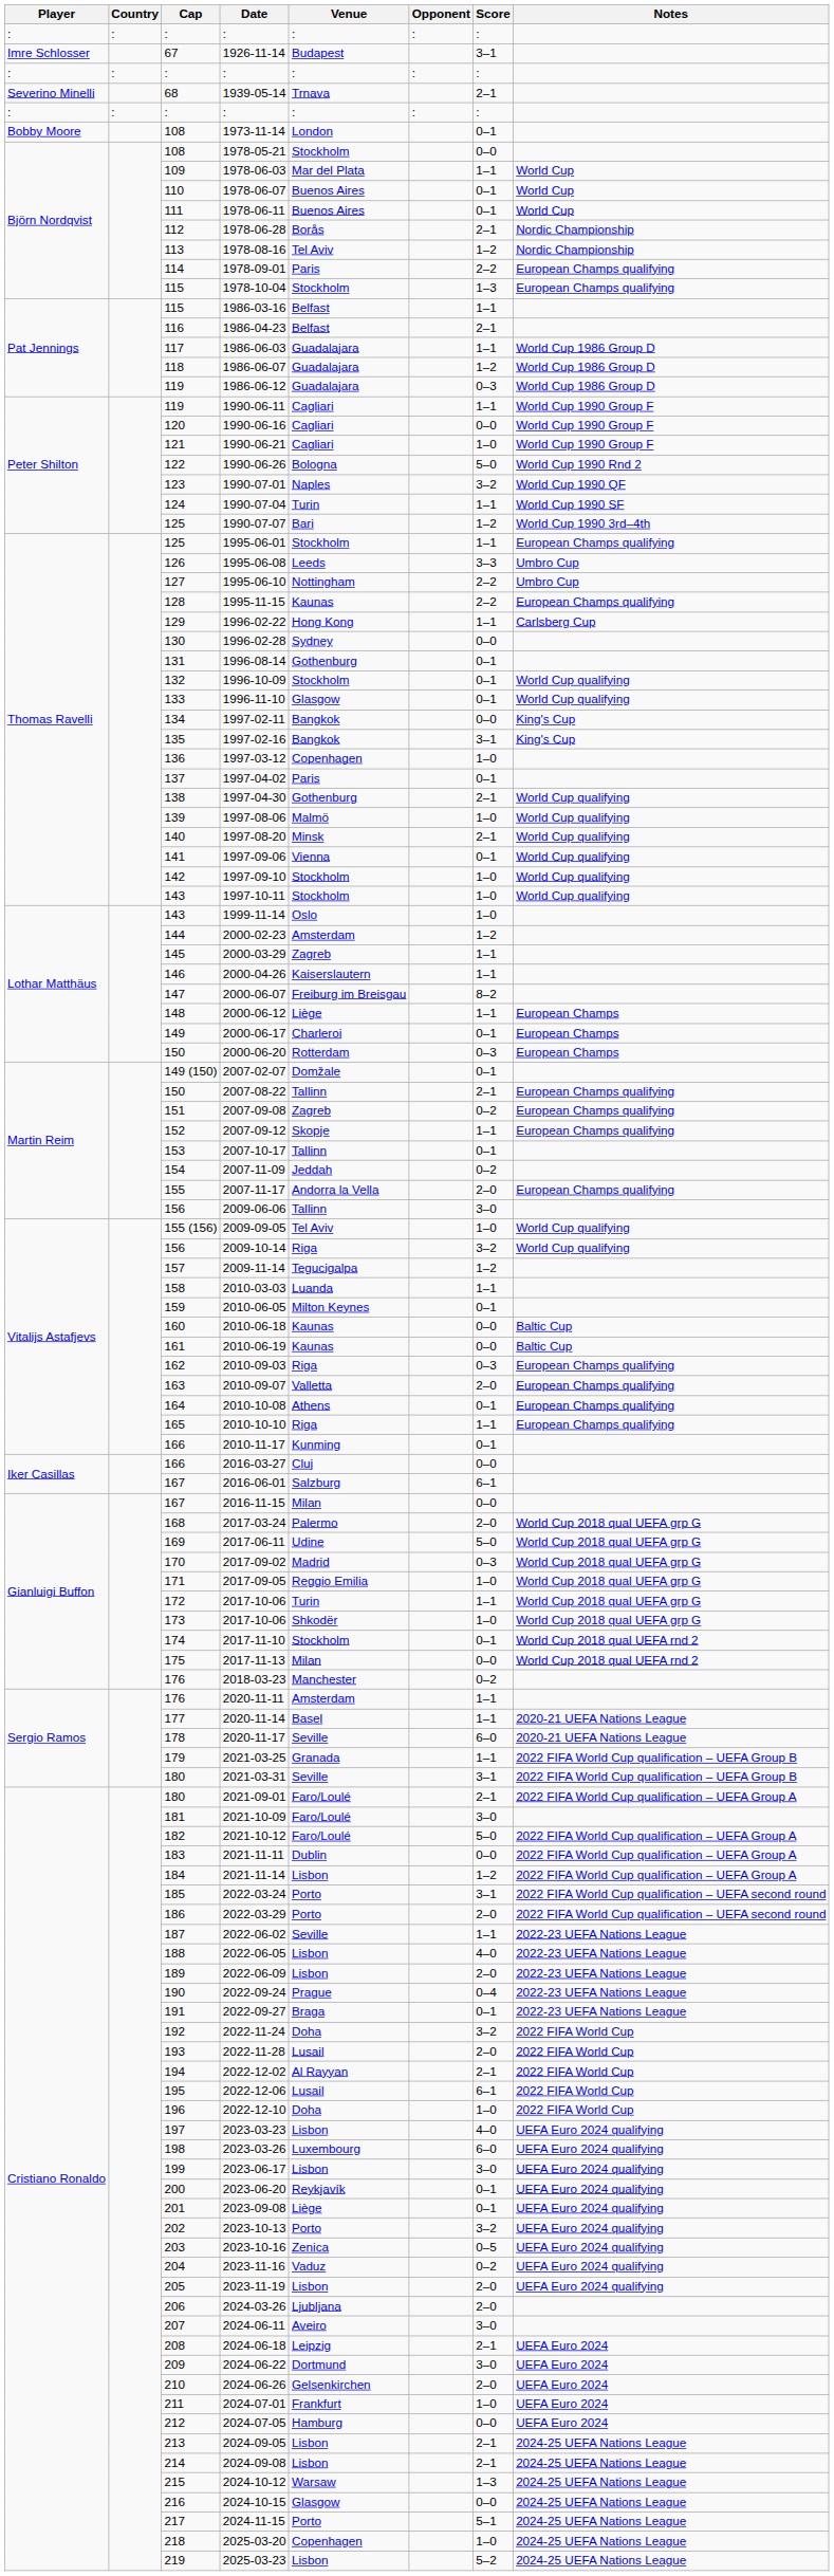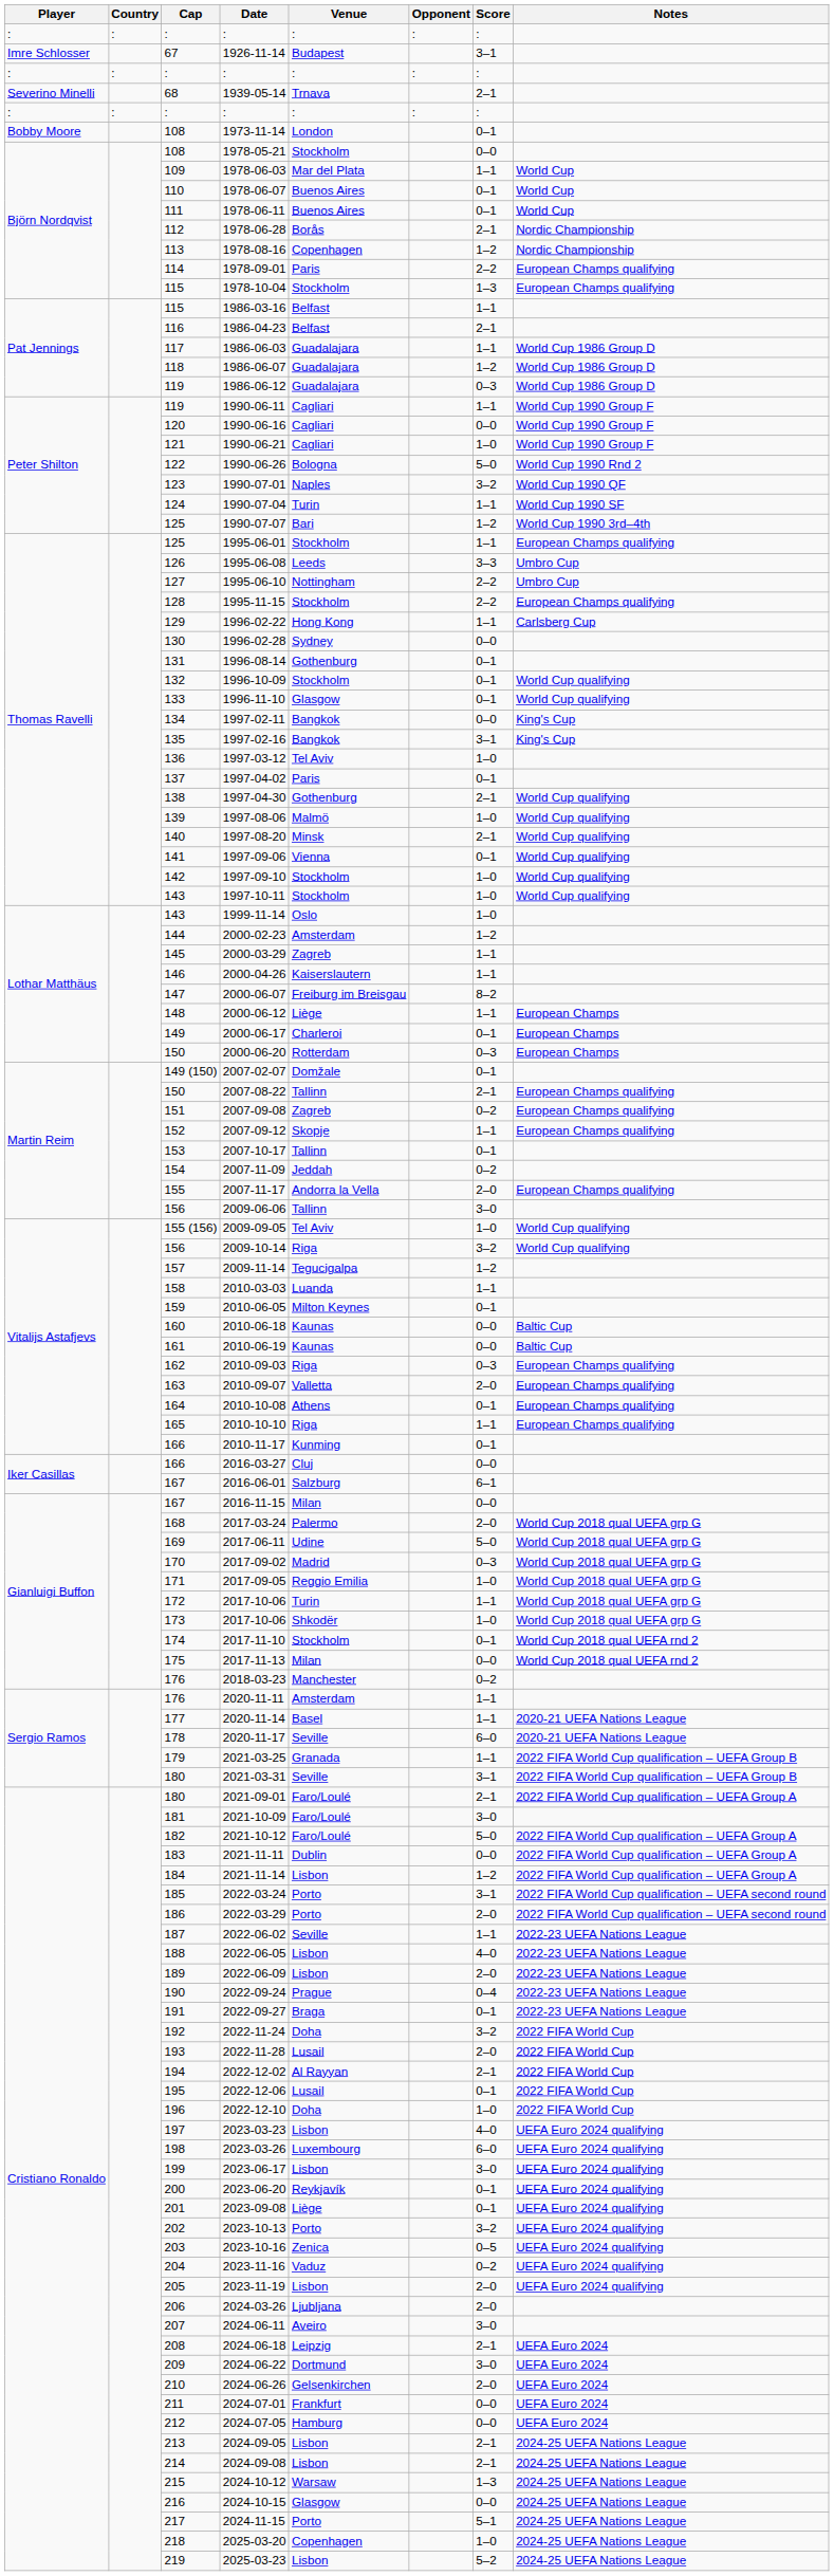1978-08-16 | Venue: Tel Aviv -> Copenhagen
1995-11-15 | Venue: Kaunas -> Stockholm
1997-03-12 | Venue: Copenhagen -> Tel Aviv
2022-12-06 | Score: 6–1 -> 0–1
2024-07-01 | Score: 1–0 -> 0–0
